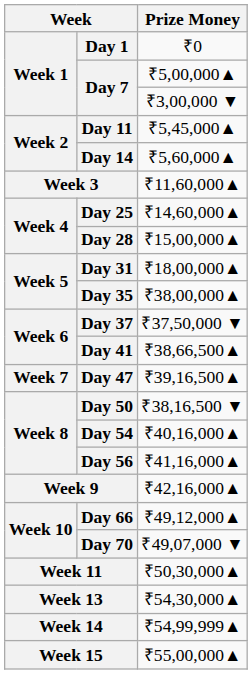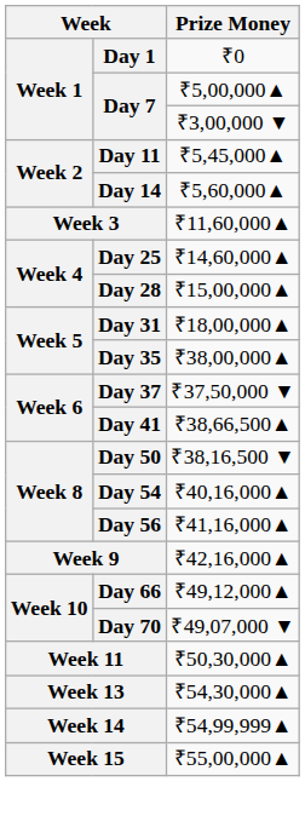- row: Week 7 | Day 47 | ₹39,16,500▲
